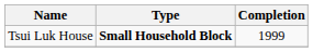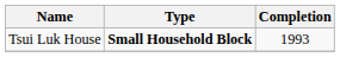Tsui Luk House | Completion: 1999 -> 1993
